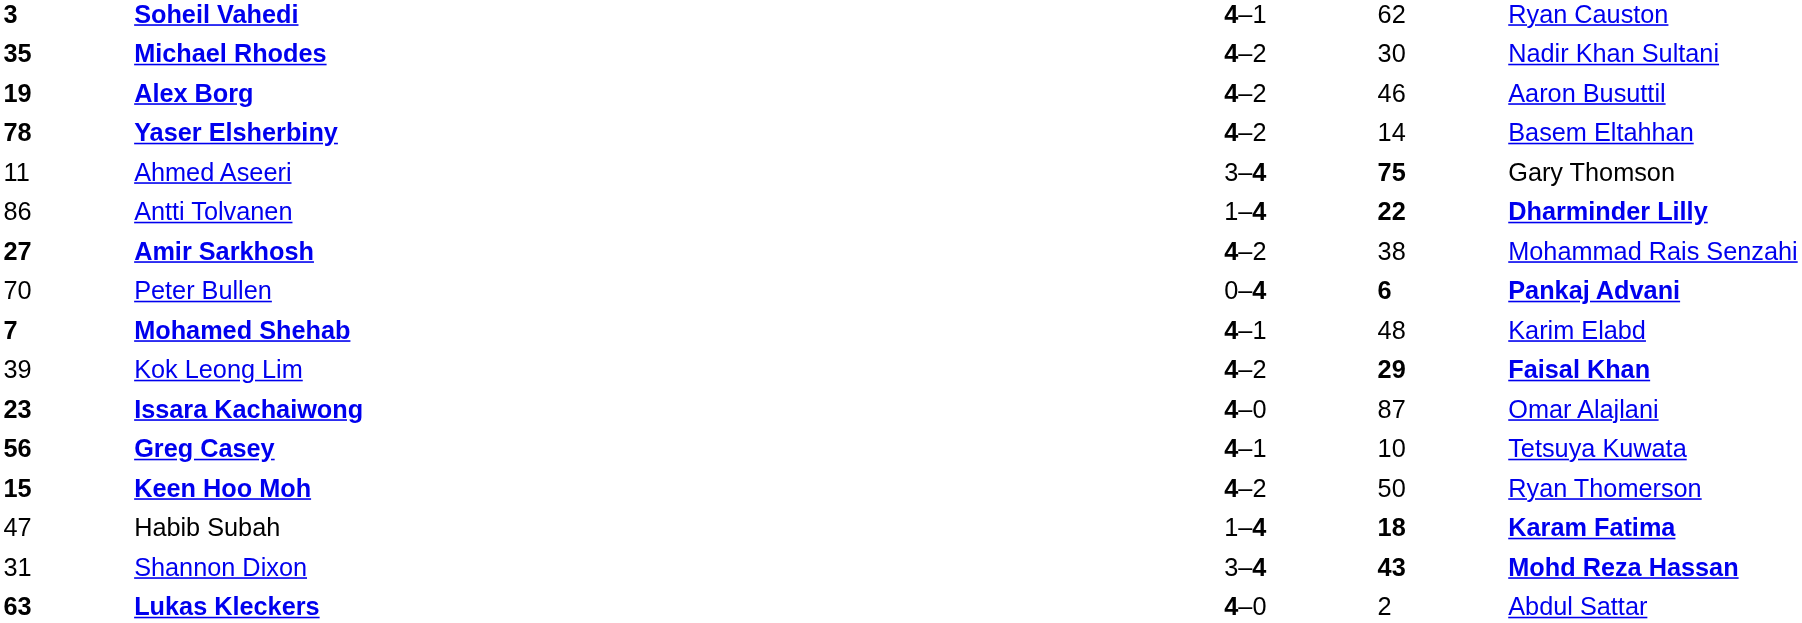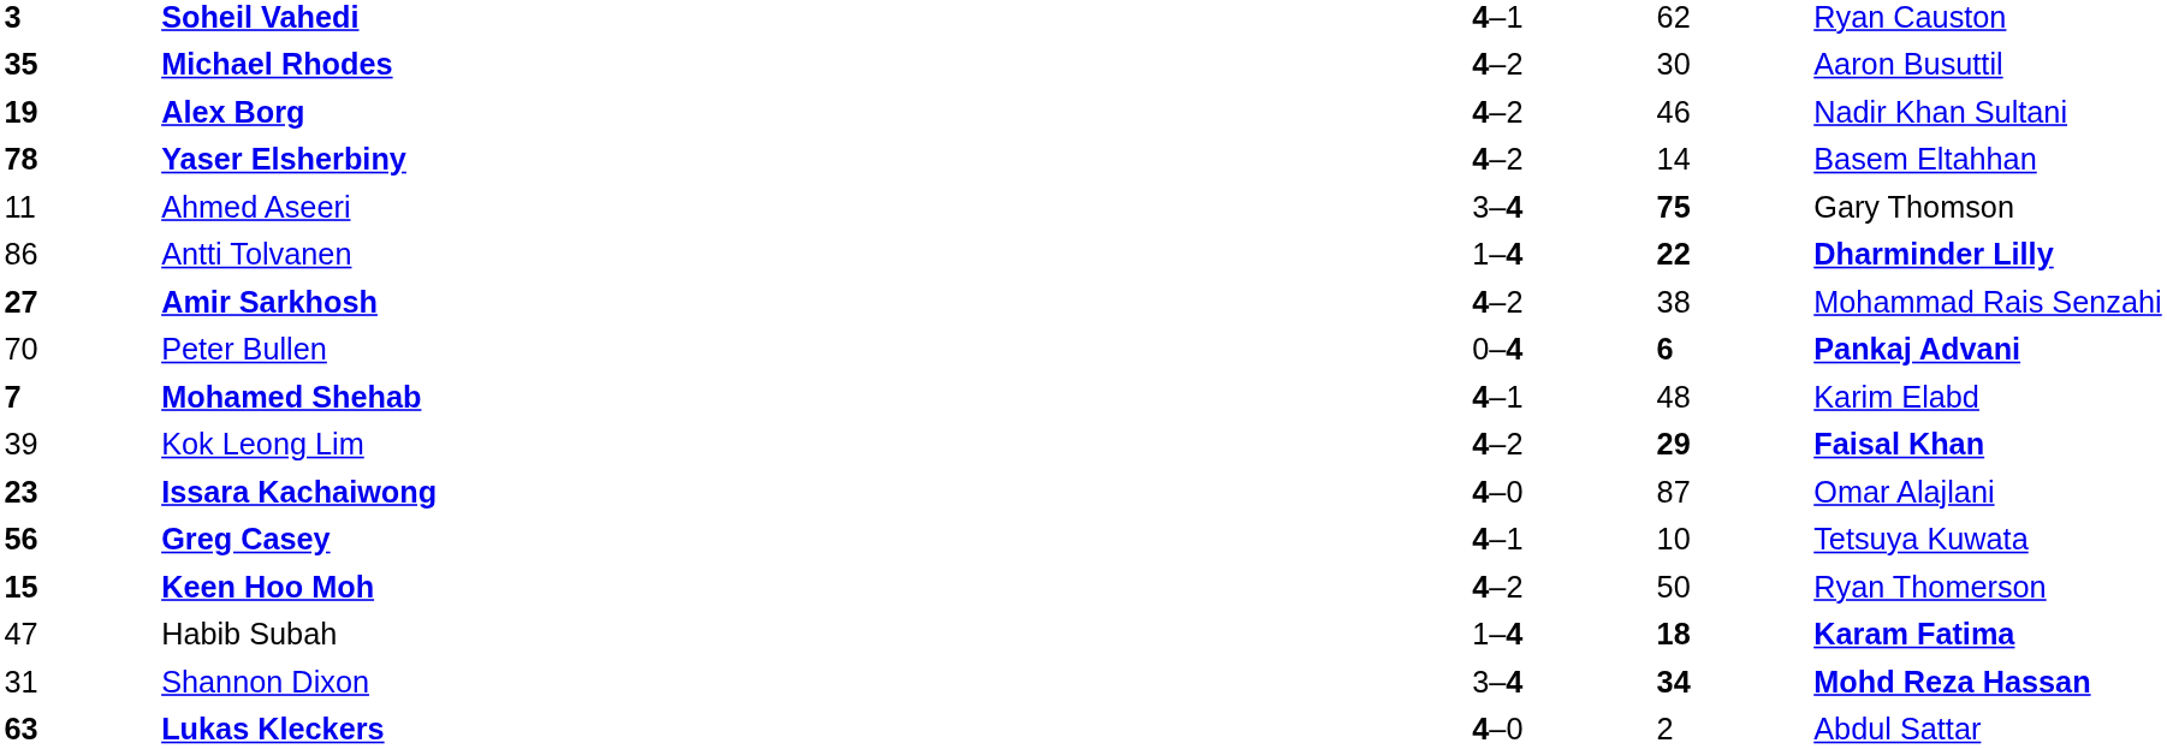Michael Rhodes | column 5: Nadir Khan Sultani -> Aaron Busuttil
Alex Borg | column 5: Aaron Busuttil -> Nadir Khan Sultani
Shannon Dixon | column 4: 43 -> 34
